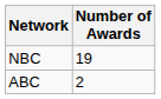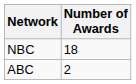NBC | Number of Awards: 19 -> 18
